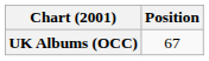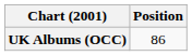UK Albums (OCC) | Position: 67 -> 86
